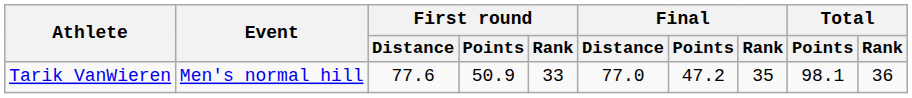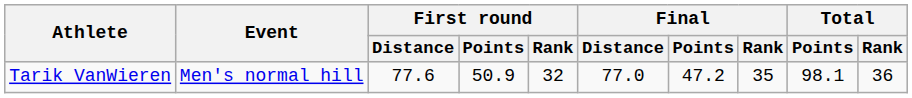Tarik VanWieren | First round / Rank: 33 -> 32
